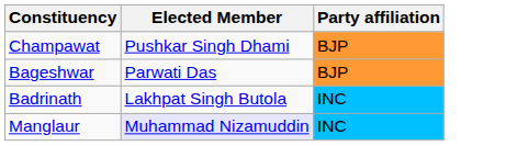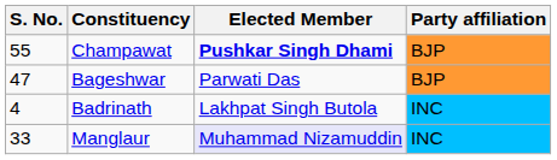+ column: S. No. | 55 | 47 | 4 | 33
Champawat | Elected Member: normal -> bold
